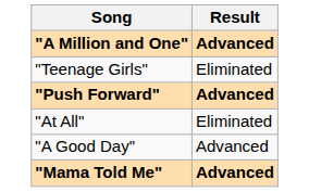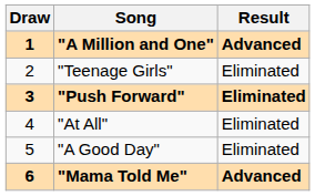+ column: Draw | 1 | 2 | 3 | 4 | 5 | 6
"Push Forward" | Result: Advanced -> Eliminated
"A Good Day" | Result: Advanced -> Eliminated
